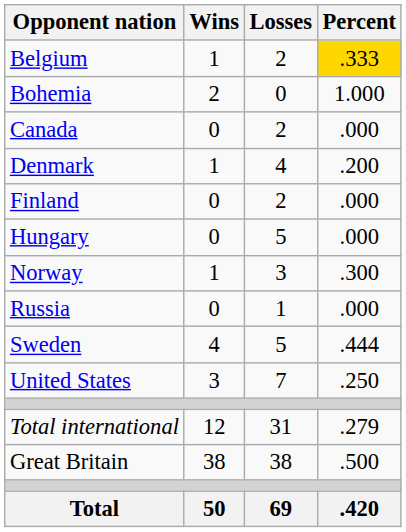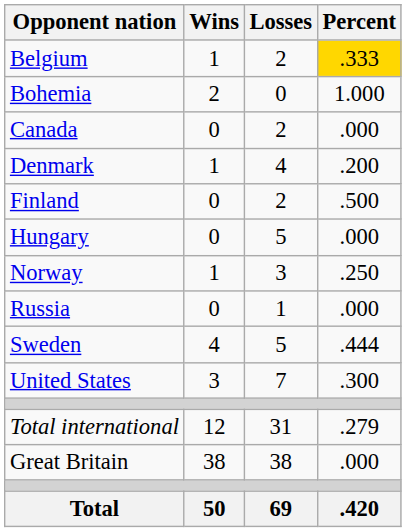Finland | Percent: .000 -> .500
Norway | Percent: .300 -> .250
United States | Percent: .250 -> .300
Great Britain | Percent: .500 -> .000
